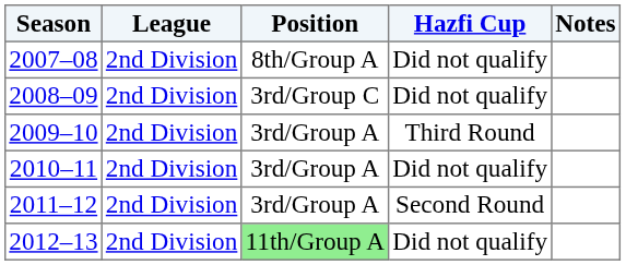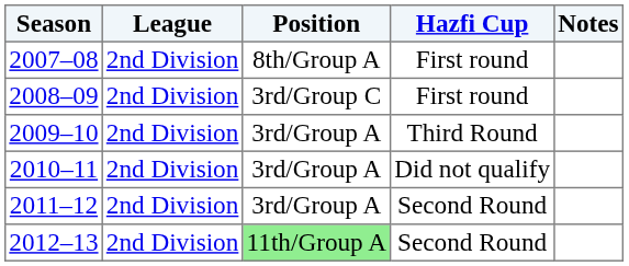2007–08 | Hazfi Cup: Did not qualify -> First round
2008–09 | Hazfi Cup: Did not qualify -> First round
2012–13 | Hazfi Cup: Did not qualify -> Second Round
